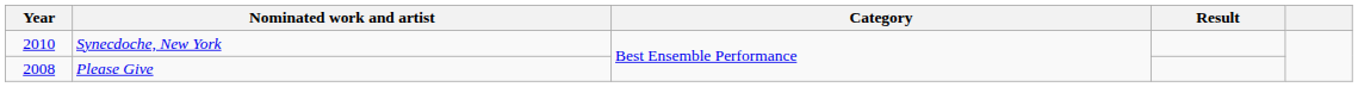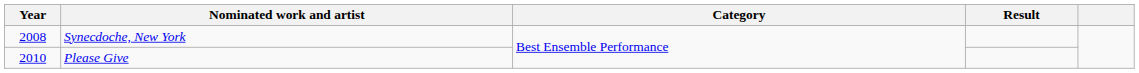Synecdoche, New York | Year: 2010 -> 2008
Please Give | Year: 2008 -> 2010
